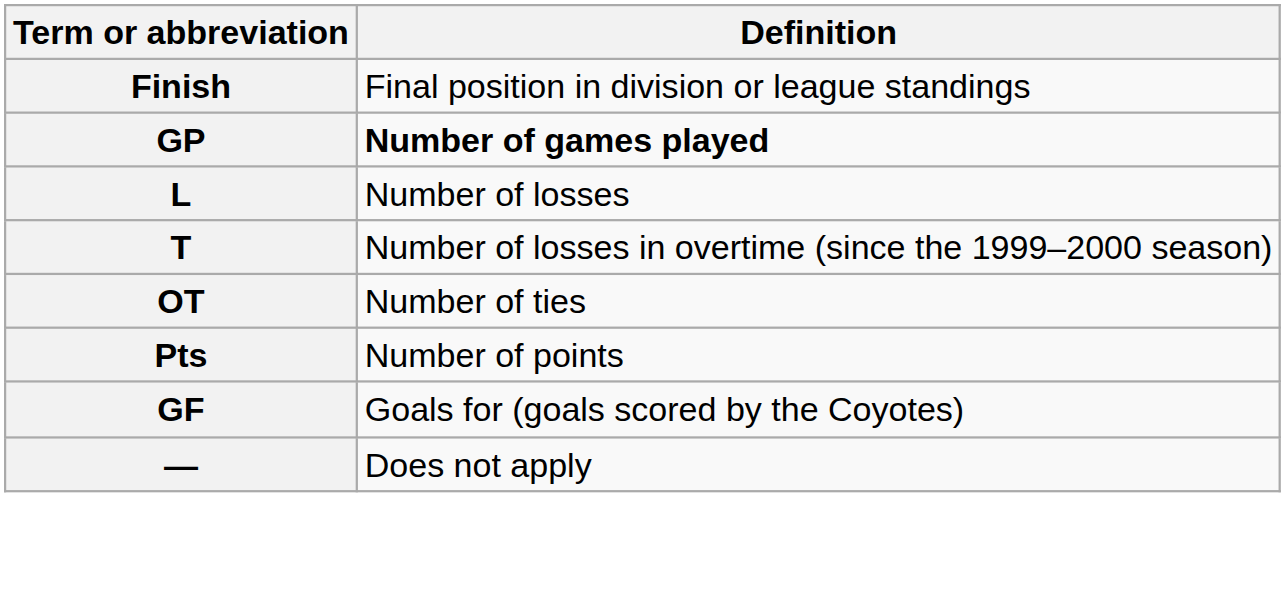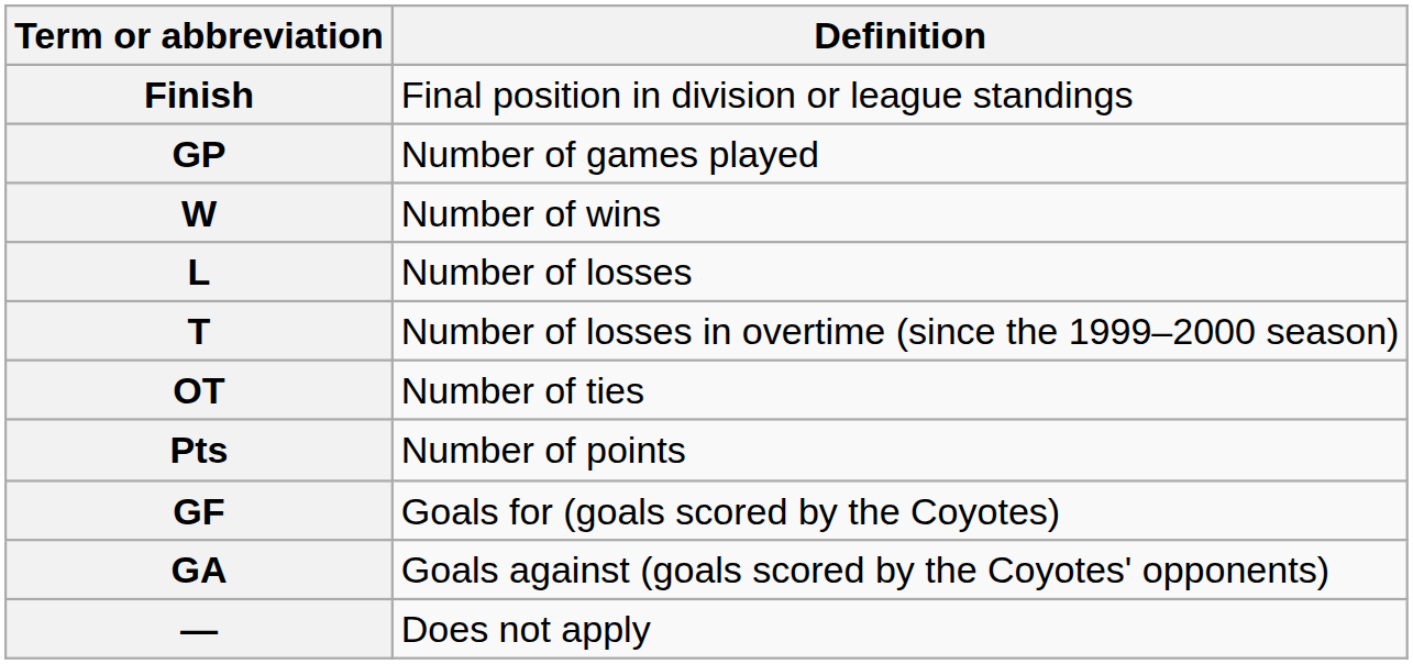GP | Definition: bold -> normal
+ row: W | Number of wins
+ row: GA | Goals against (goals scored by the Coyotes' opponents)
